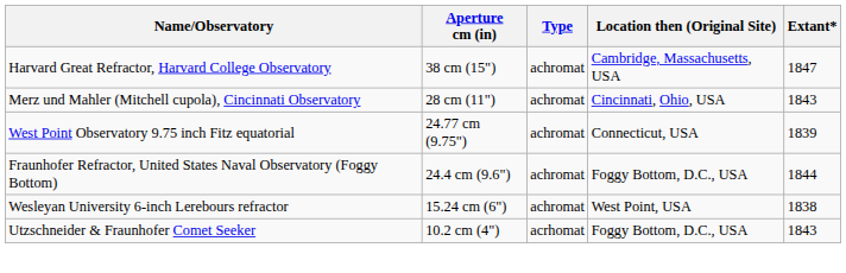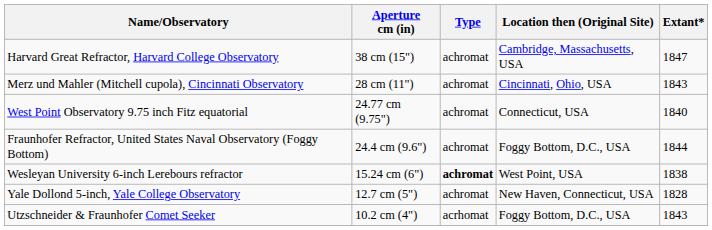West Point Observatory 9.75 inch Fitz equatorial | Extant*: 1839 -> 1840
Wesleyan University 6-inch Lerebours refractor | Type: normal -> bold
+ row: Yale Dollond 5-inch, Yale College Observatory | 12.7 cm (5") | achromat | New Haven, Connecticut, USA | 1828
